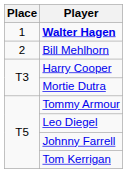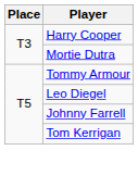- row: 1 | Walter Hagen
- row: 2 | Bill Mehlhorn
